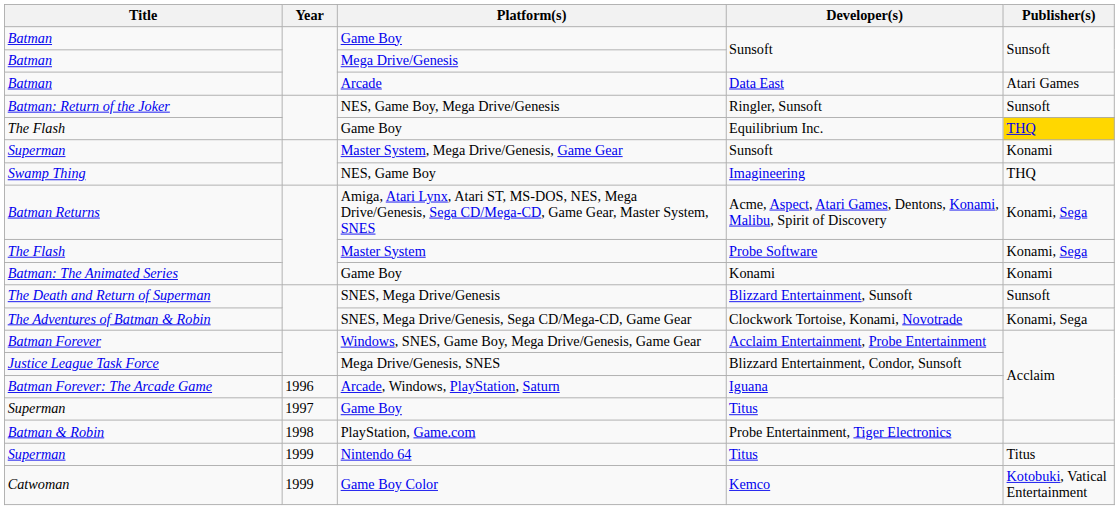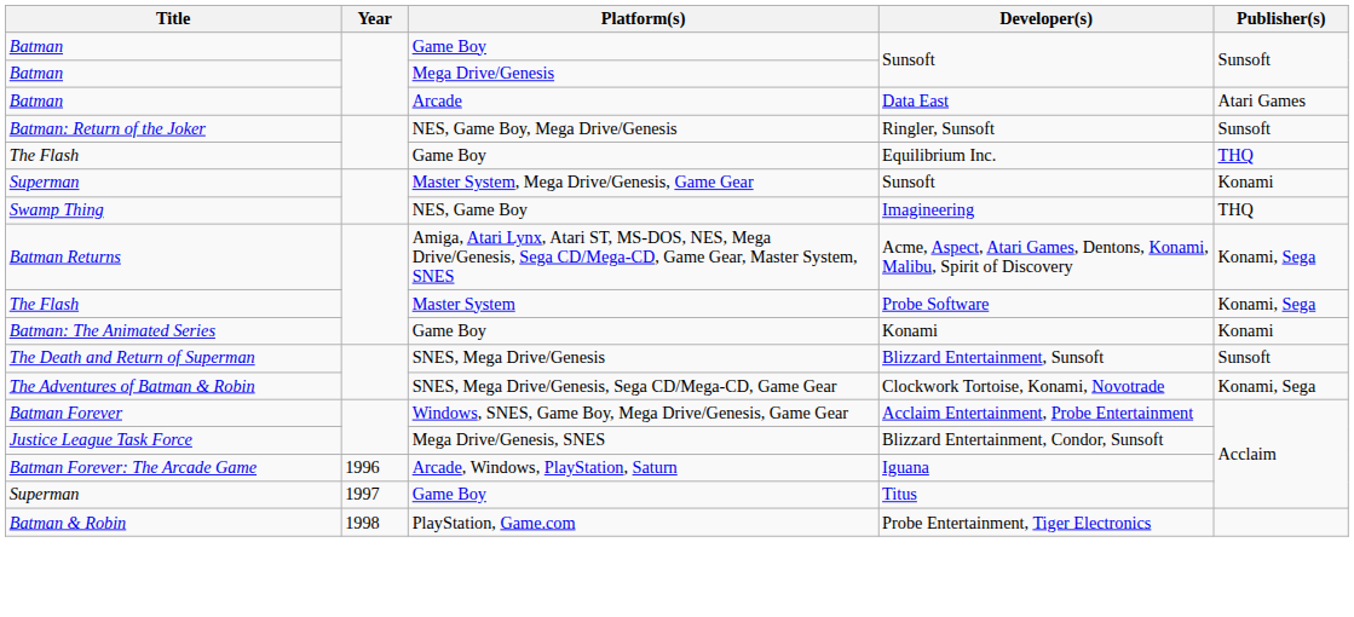Game Boy / Equilibrium Inc. | Publisher(s): gold background -> no background
- row: Superman | 1999 | Nintendo 64 | Titus | Titus
- row: Catwoman | 1999 | Game Boy Color | Kemco | Kotobuki, Vatical Entertainment
